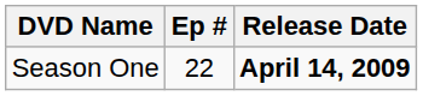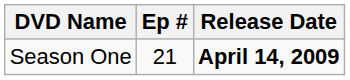Season One | Ep #: 22 -> 21
